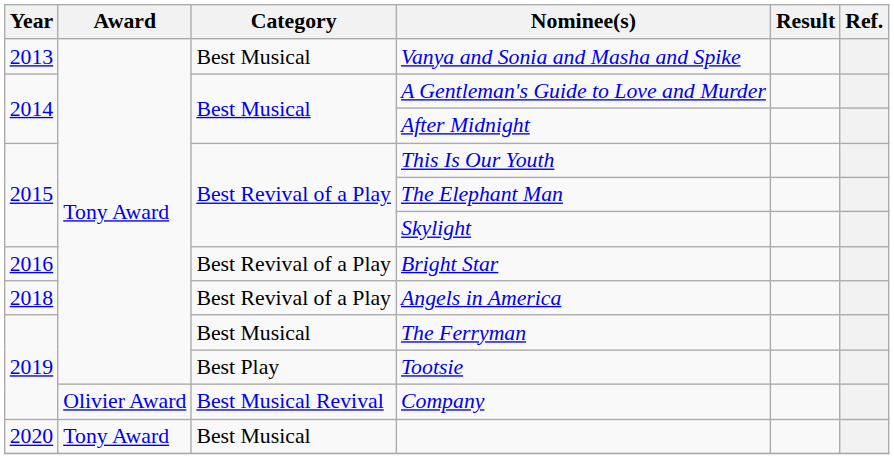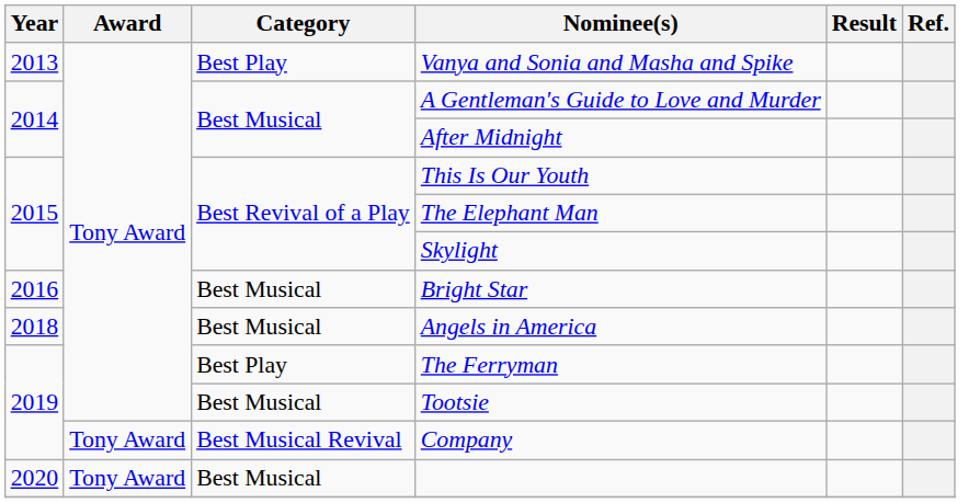Vanya and Sonia and Masha and Spike | Category: Best Musical -> Best Play
Bright Star | Category: Best Revival of a Play -> Best Musical
Angels in America | Category: Best Revival of a Play -> Best Musical
The Ferryman | Category: Best Musical -> Best Play
Tootsie | Category: Best Play -> Best Musical
Company | Award: Olivier Award -> Tony Award
